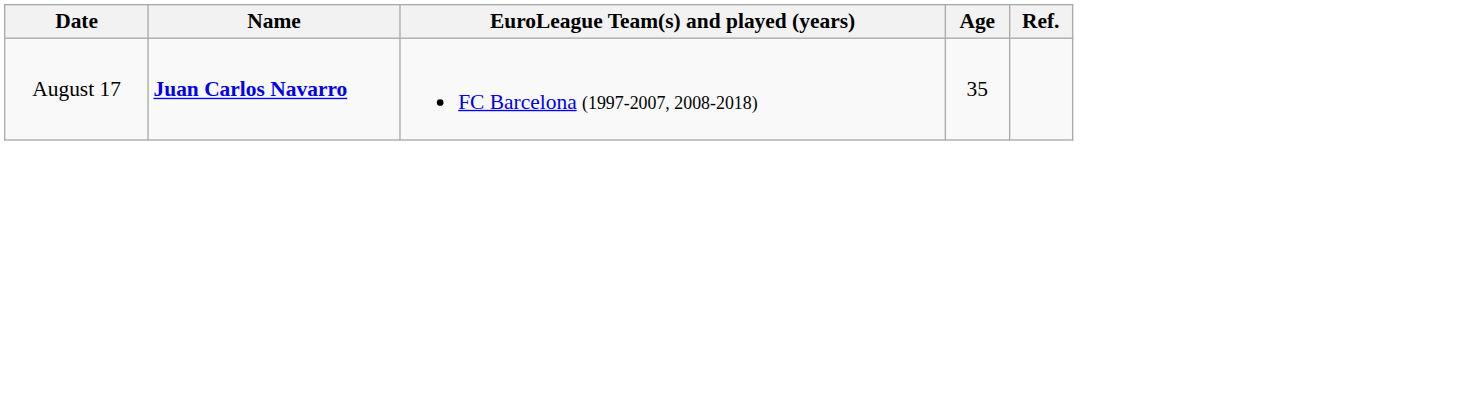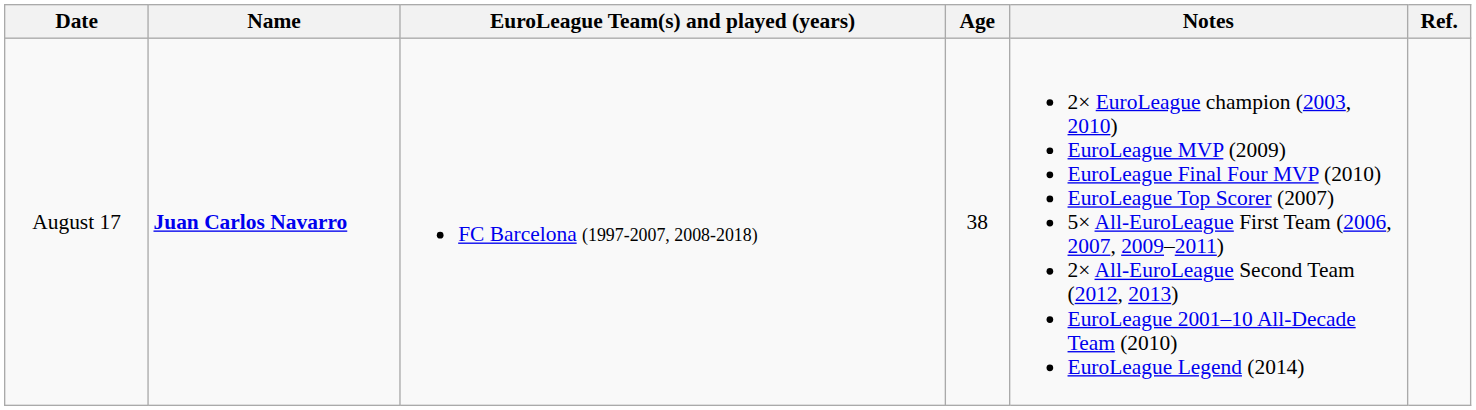+ column: Notes | 2× EuroLeague champion (2003, 2010) EuroLeague MVP (2009) EuroLeague Final Four MVP (2010) EuroLeague Top Scorer (2007) 5× All-EuroLeague First Team (2006, 2007, 2009–2011) 2× All-EuroLeague Second Team (2012, 2013) EuroLeague 2001–10 All-Decade Team (2010) EuroLeague Legend (2014)
August 17 | Age: 35 -> 38
